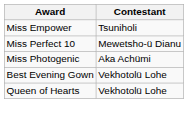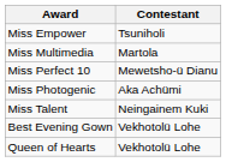+ row: Miss Multimedia | Martola
+ row: Miss Talent | Neingainem Kuki
